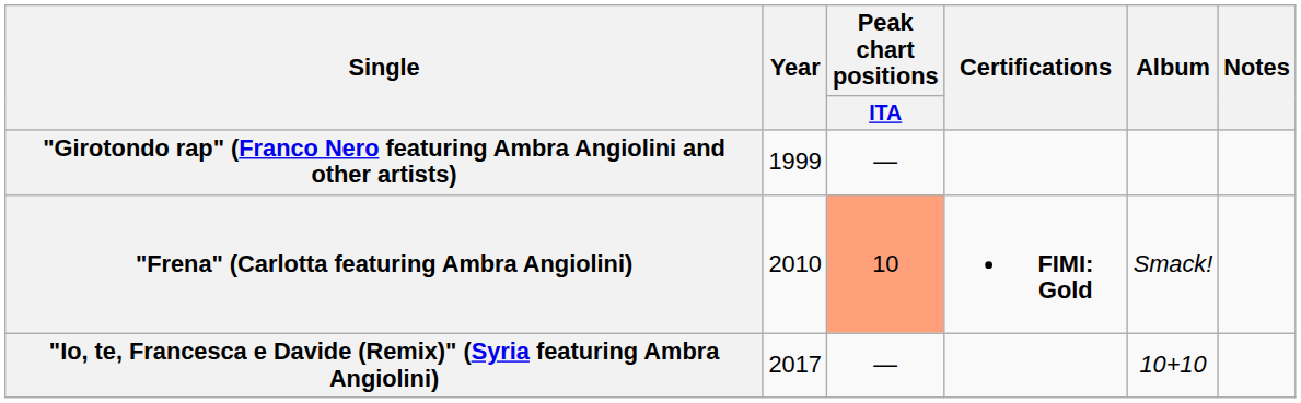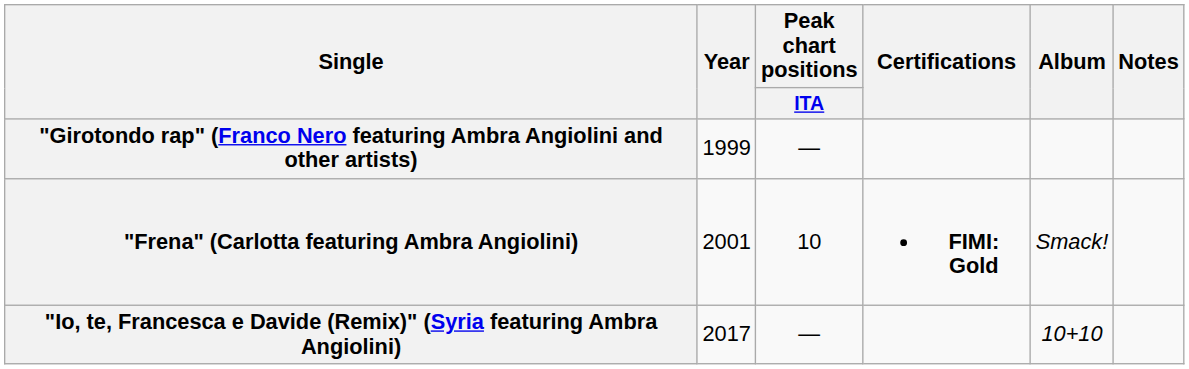"Frena" (Carlotta featuring Ambra Angiolini) | Year: 2010 -> 2001
"Frena" (Carlotta featuring Ambra Angiolini) | Peak chart positions / ITA: lightsalmon background -> no background
